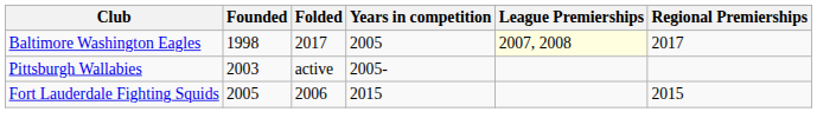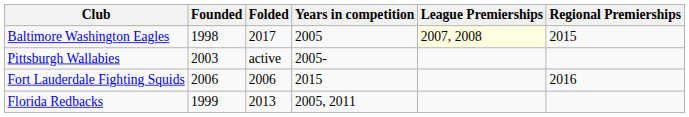Baltimore Washington Eagles | Regional Premierships: 2017 -> 2015
Fort Lauderdale Fighting Squids | Founded: 2005 -> 2006
Fort Lauderdale Fighting Squids | Regional Premierships: 2015 -> 2016
+ row: Florida Redbacks | 1999 | 2013 | 2005, 2011
